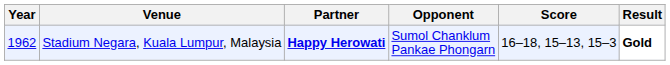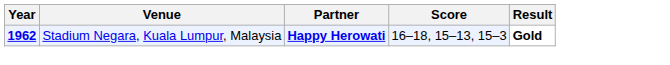- column: Opponent | Sumol Chanklum Pankae Phongarn
Stadium Negara, Kuala Lumpur, Malaysia | Year: normal -> bold
